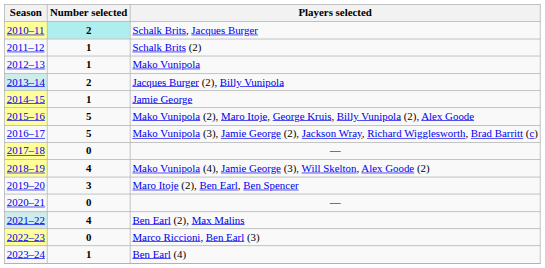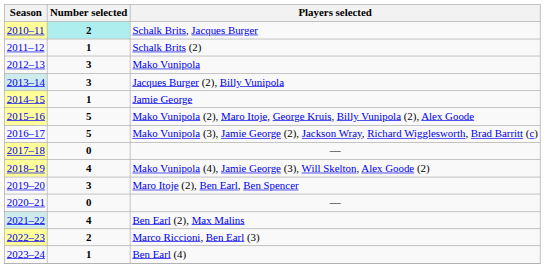Mako Vunipola | Number selected: 1 -> 3
Jacques Burger (2), Billy Vunipola | Number selected: 2 -> 3
Marco Riccioni, Ben Earl (3) | Number selected: 0 -> 2
